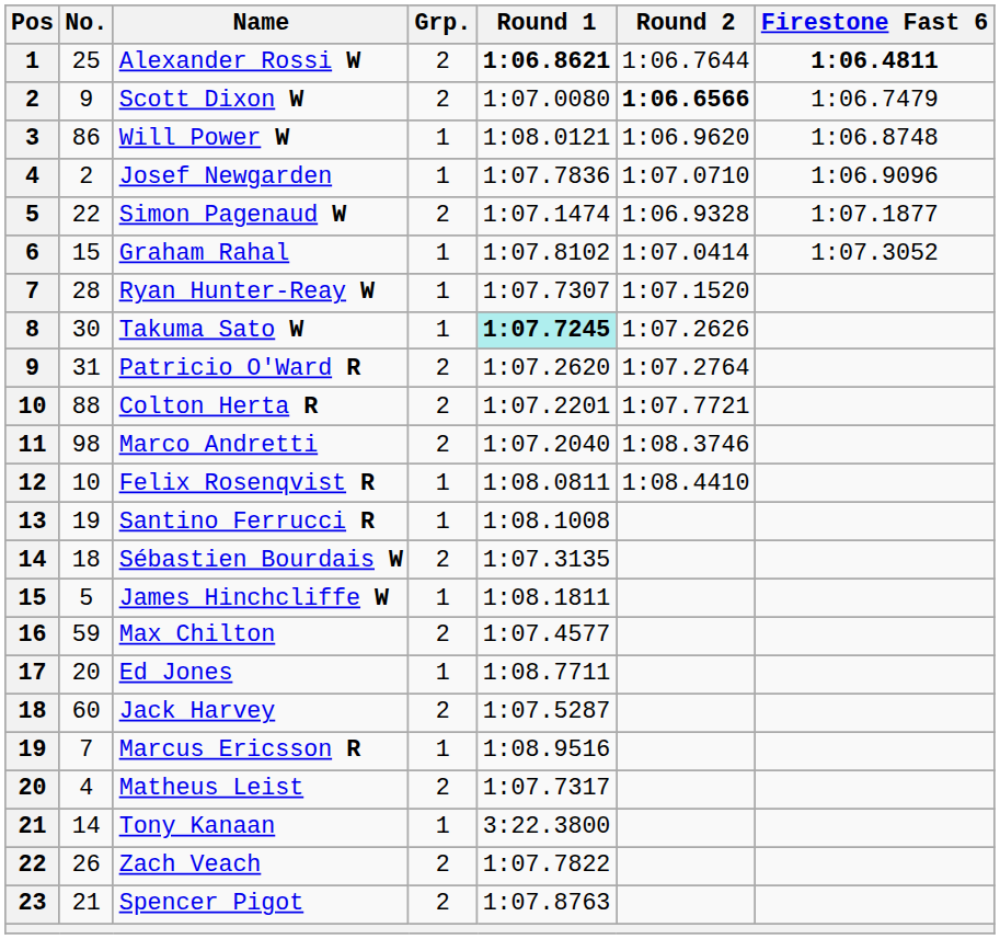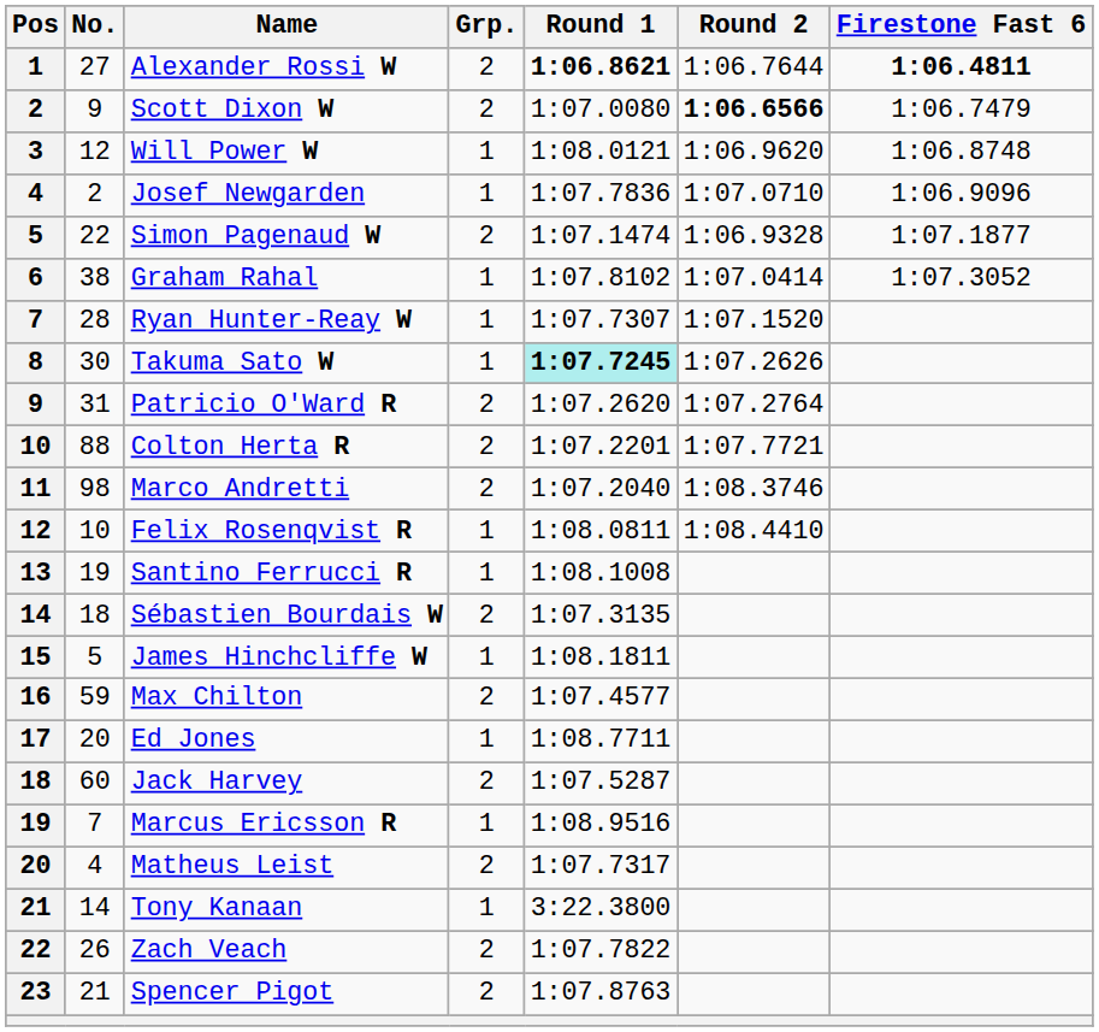Alexander Rossi W | No.: 25 -> 27
Will Power W | No.: 86 -> 12
Graham Rahal | No.: 15 -> 38
